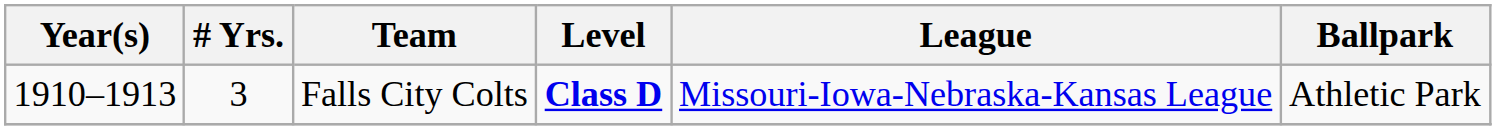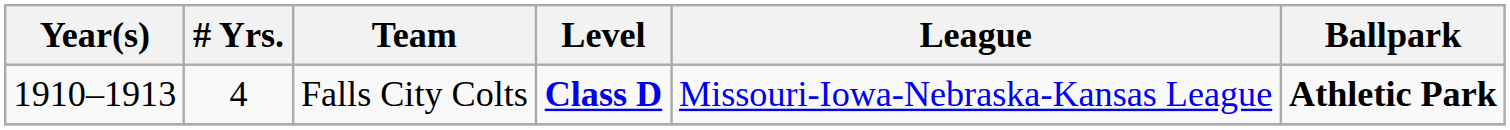Falls City Colts | # Yrs.: 3 -> 4
Falls City Colts | Ballpark: normal -> bold
